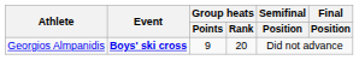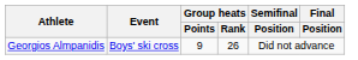Georgios Almpanidis | Event: bold -> normal
Georgios Almpanidis | Group heats / Rank: 20 -> 26
